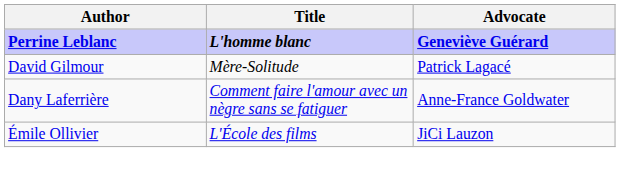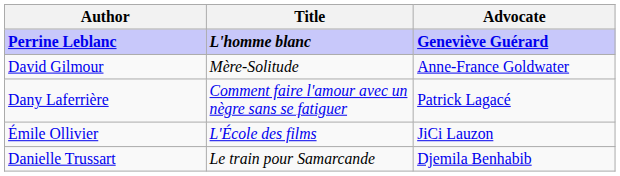David Gilmour | Advocate: Patrick Lagacé -> Anne-France Goldwater
Dany Laferrière | Advocate: Anne-France Goldwater -> Patrick Lagacé
+ row: Danielle Trussart | Le train pour Samarcande | Djemila Benhabib
